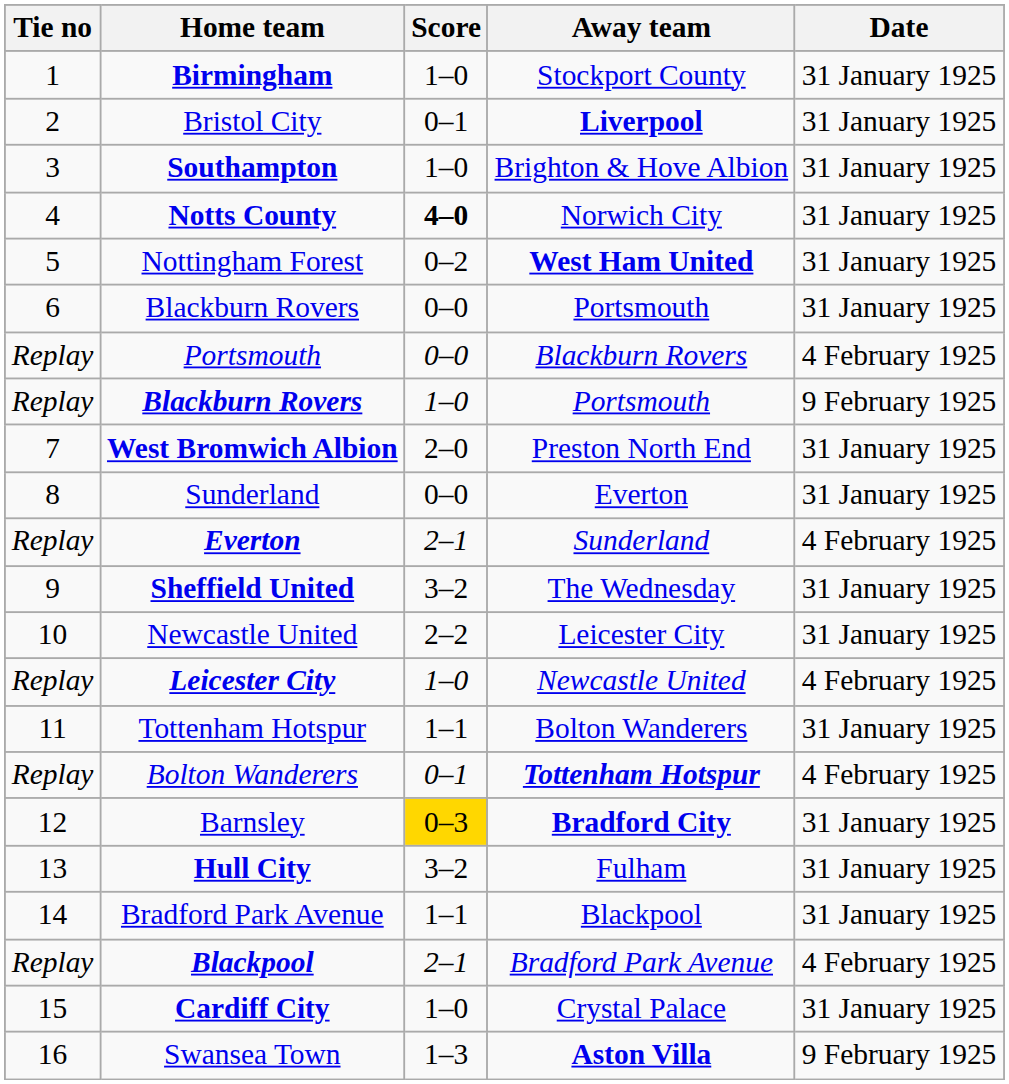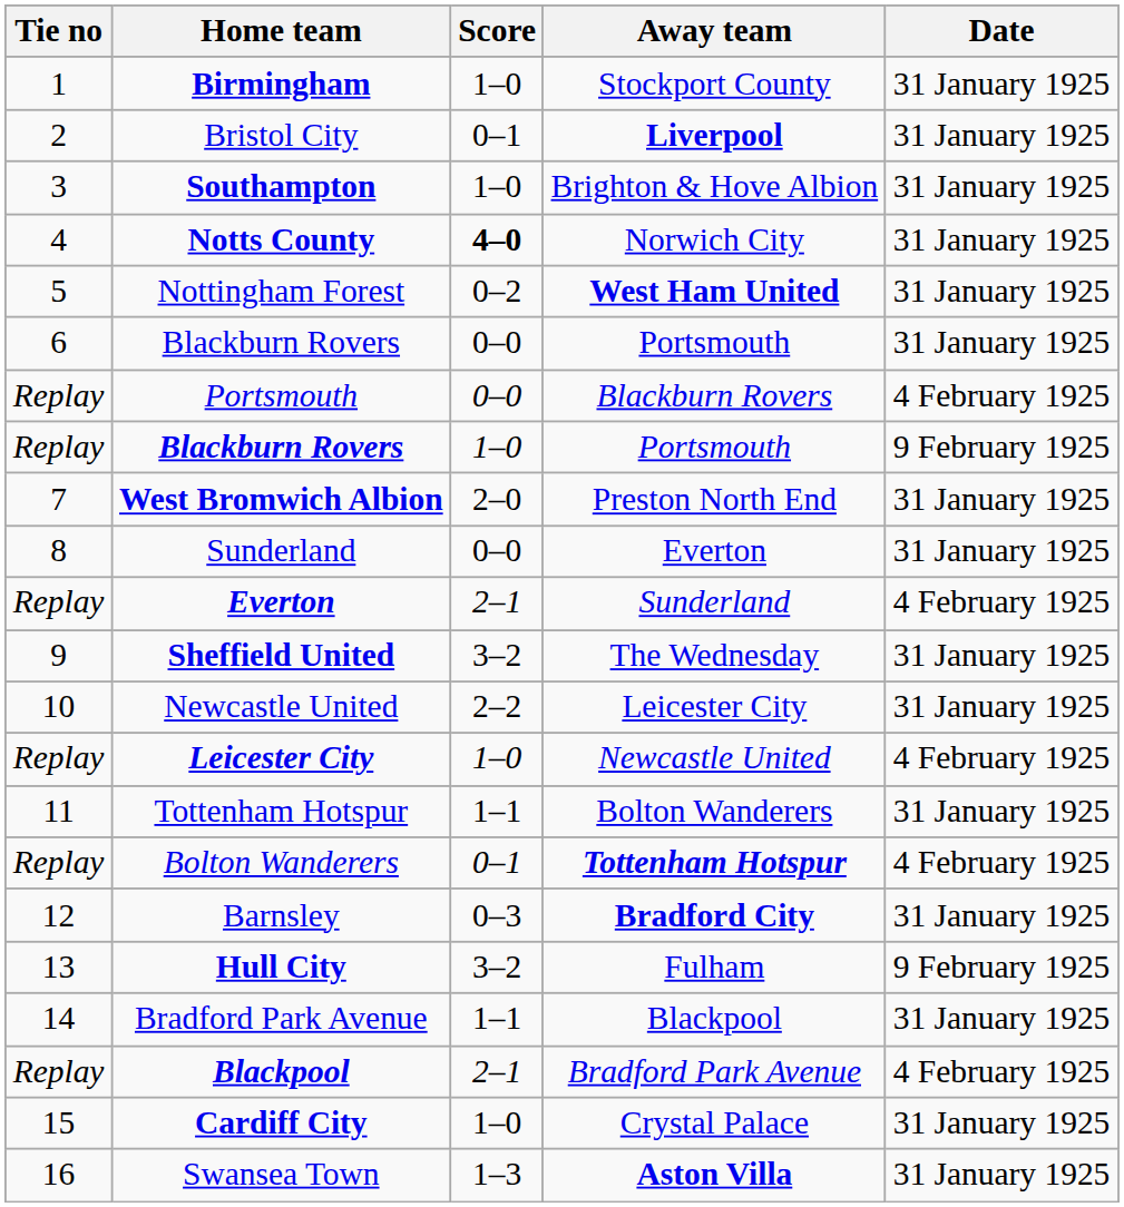Barnsley | Score: gold background -> no background
Hull City | Date: 31 January 1925 -> 9 February 1925
Swansea Town | Date: 9 February 1925 -> 31 January 1925
